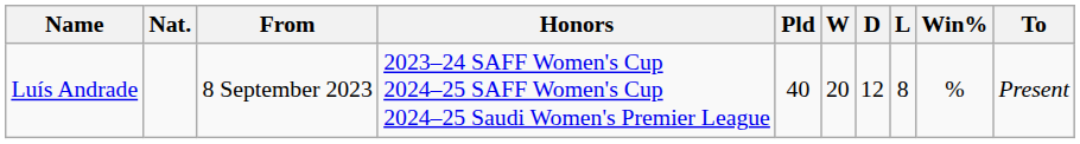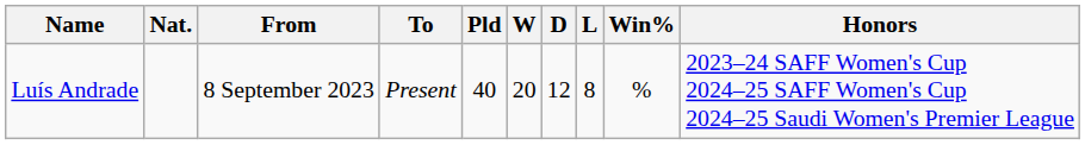columns swapped: To <-> Honors
